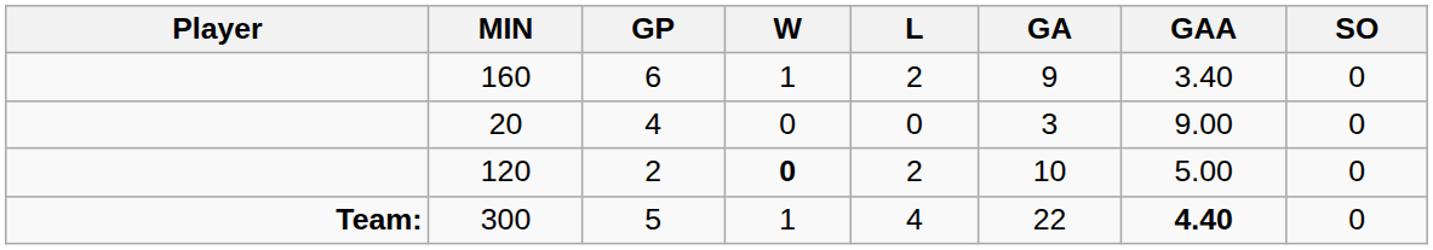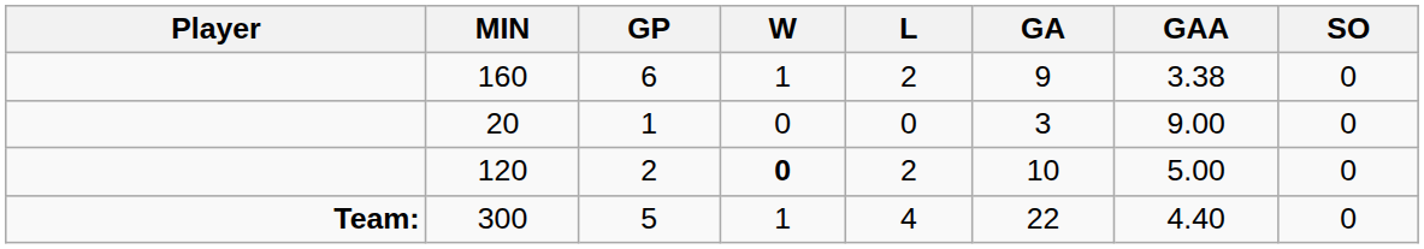160 | GAA: 3.40 -> 3.38
20 | GP: 4 -> 1
300 | GAA: bold -> normal
